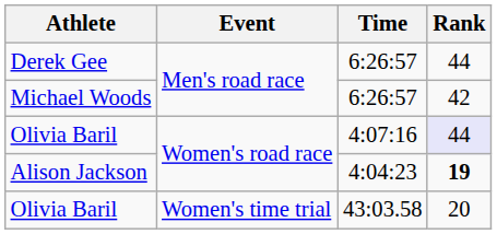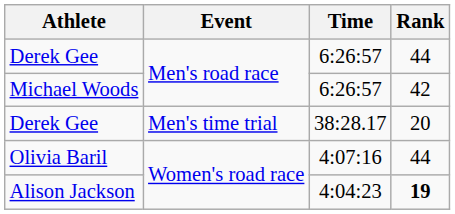+ row: Derek Gee | Men's time trial | 38:28.17 | 20
4:07:16 | Rank: lavender background -> no background
- row: Olivia Baril | Women's time trial | 43:03.58 | 20
